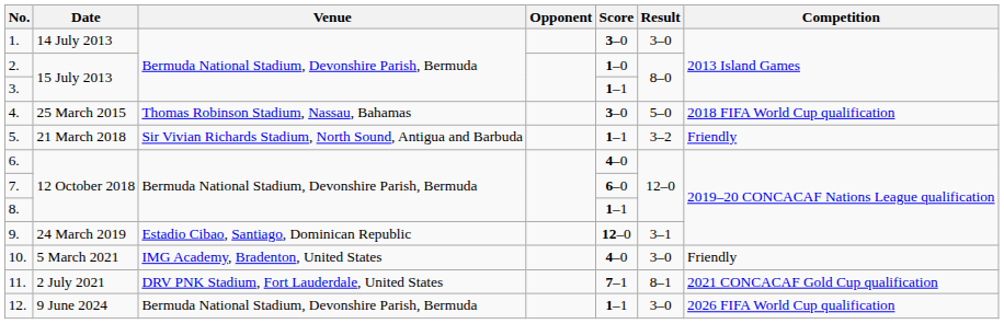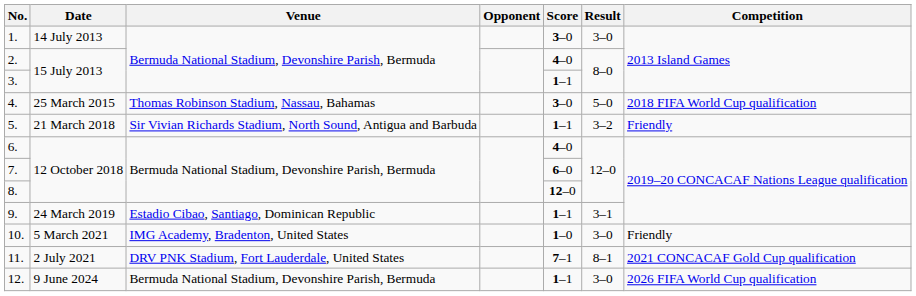2. | Score: 1–0 -> 4–0
8. | Score: 1–1 -> 12–0
9. | Score: 12–0 -> 1–1
10. | Score: 4–0 -> 1–0
